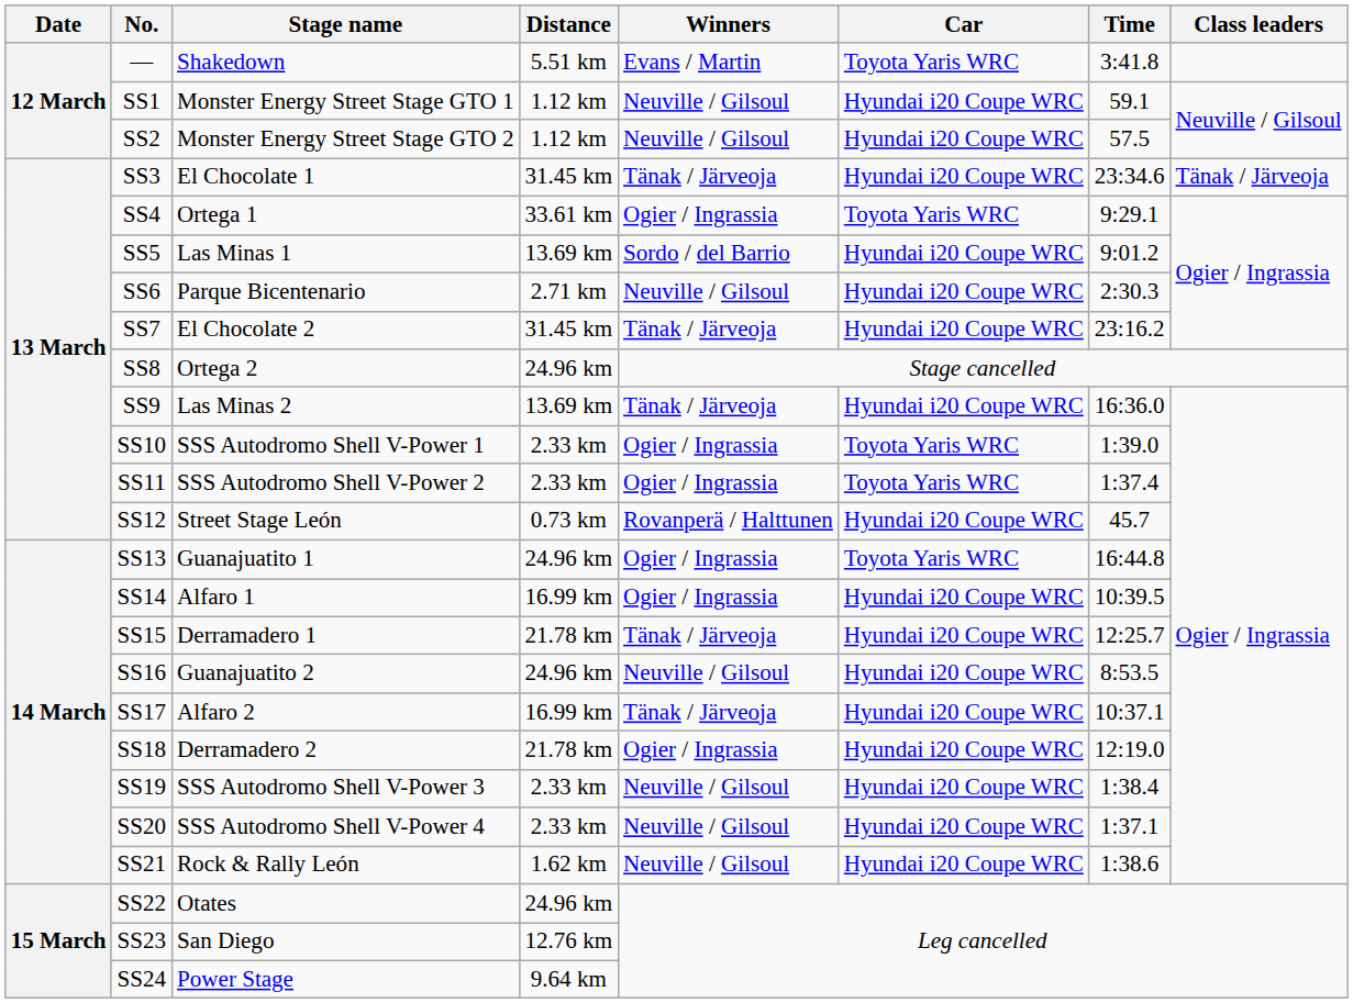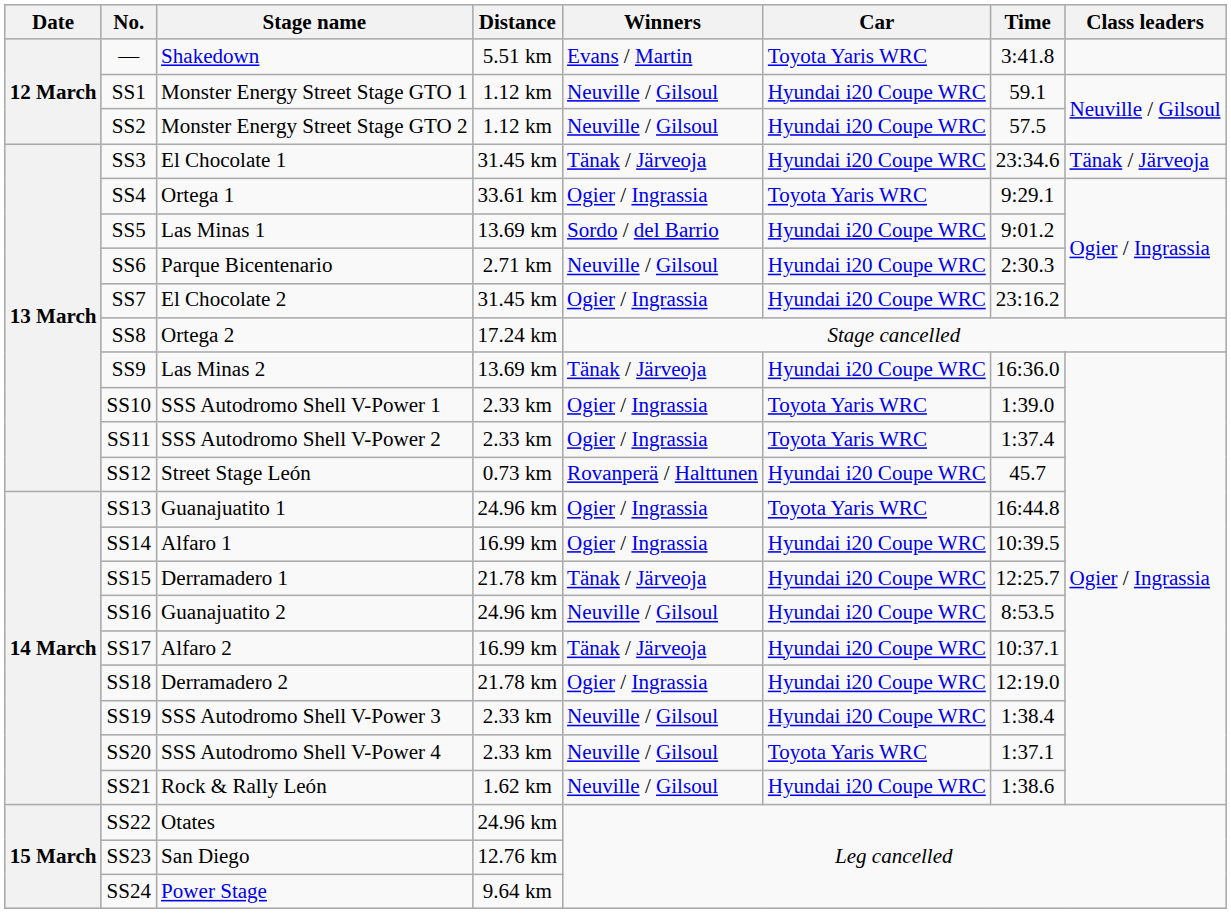SS7 | Winners: Tänak / Järveoja -> Ogier / Ingrassia
SS8 | Distance: 24.96 km -> 17.24 km
SS20 | Car: Hyundai i20 Coupe WRC -> Toyota Yaris WRC
